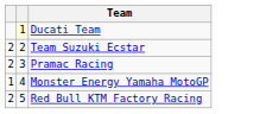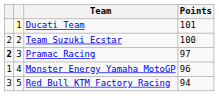+ column: Points | 101 | 100 | 97 | 96 | 94
Pramac Racing | column 1: normal -> bold
Red Bull KTM Factory Racing | column 1: 2 -> 3
